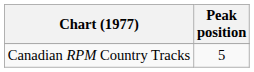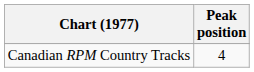Canadian RPM Country Tracks | Peak position: 5 -> 4
